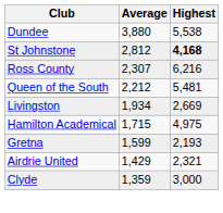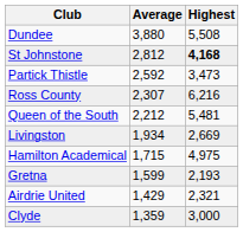Dundee | Highest: 5,538 -> 5,508
+ row: Partick Thistle | 2,592 | 3,473
